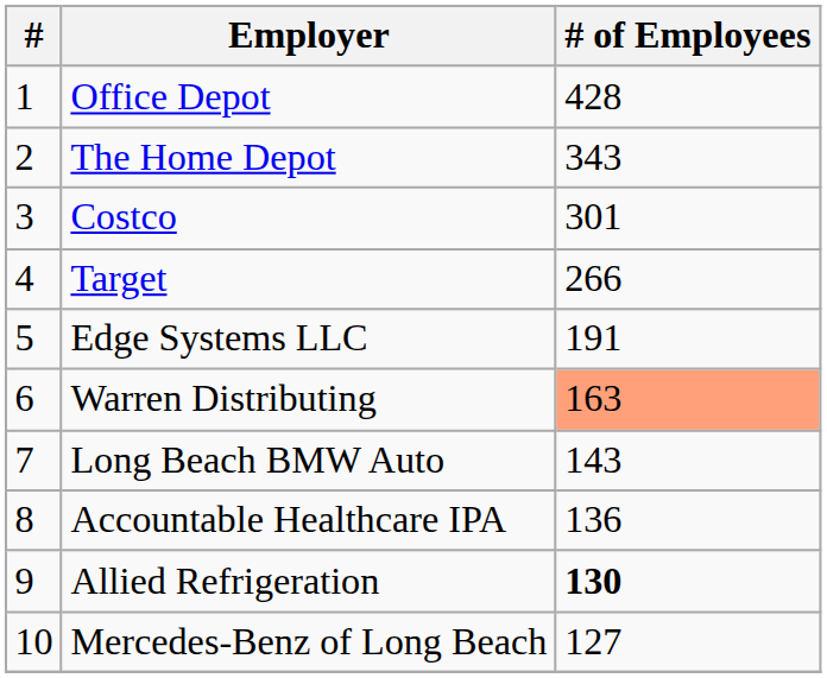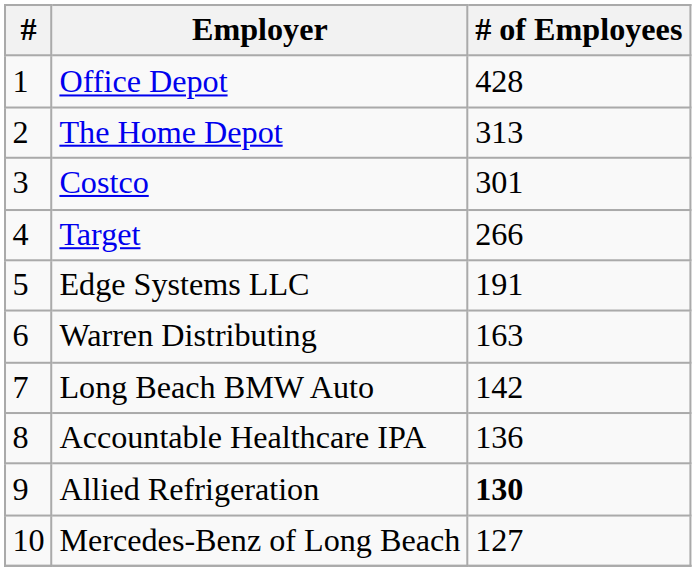The Home Depot | # of Employees: 343 -> 313
Warren Distributing | # of Employees: lightsalmon background -> no background
Long Beach BMW Auto | # of Employees: 143 -> 142
